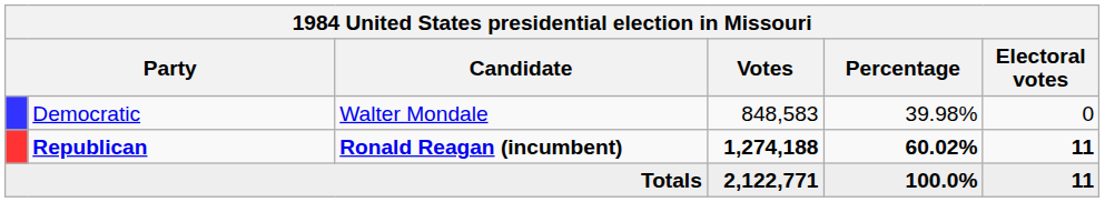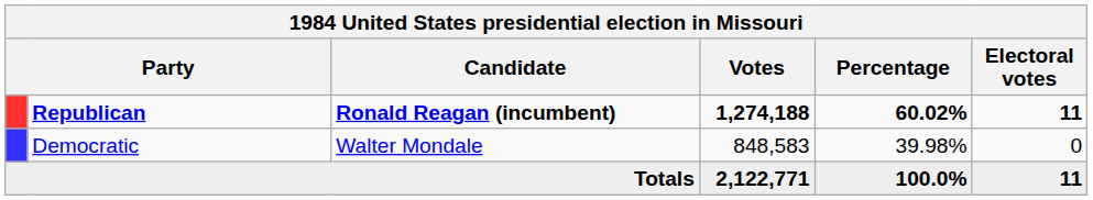rows swapped: Republican <-> Democratic
